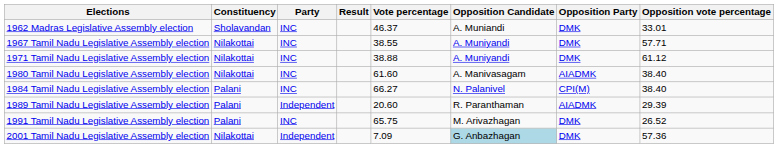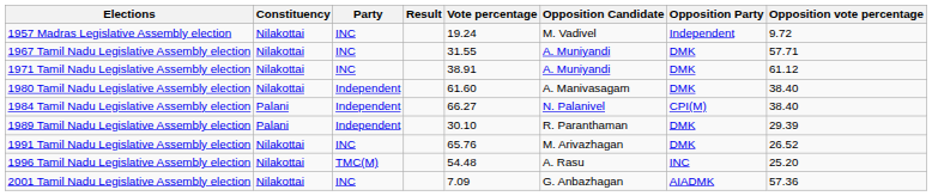+ row: 1957 Madras Legislative Assembly election | Nilakottai | INC | 19.24 | M. Vadivel | Independent | 9.72
- row: 1962 Madras Legislative Assembly election | Sholavandan | INC | 46.37 | A. Muniandi | DMK | 33.01
1967 Tamil Nadu Legislative Assembly election | Vote percentage: 38.55 -> 31.55
1971 Tamil Nadu Legislative Assembly election | Vote percentage: 38.88 -> 38.91
1980 Tamil Nadu Legislative Assembly election | Party: INC -> Independent
1980 Tamil Nadu Legislative Assembly election | Opposition Party: AIADMK -> DMK
1984 Tamil Nadu Legislative Assembly election | Party: INC -> Independent
1989 Tamil Nadu Legislative Assembly election | Vote percentage: 20.60 -> 30.10
1989 Tamil Nadu Legislative Assembly election | Opposition Party: AIADMK -> DMK
1991 Tamil Nadu Legislative Assembly election | Constituency: Palani -> Nilakottai
1991 Tamil Nadu Legislative Assembly election | Vote percentage: 65.75 -> 65.76
+ row: 1996 Tamil Nadu Legislative Assembly election | Nilakottai | TMC(M) | 54.48 | A. Rasu | INC | 25.20
2001 Tamil Nadu Legislative Assembly election | Party: Independent -> INC
2001 Tamil Nadu Legislative Assembly election | Opposition Candidate: lightblue background -> no background
2001 Tamil Nadu Legislative Assembly election | Opposition Party: DMK -> AIADMK
